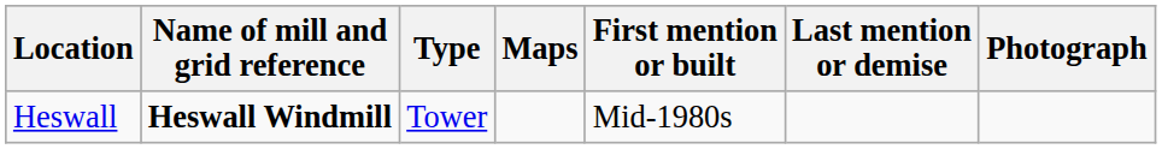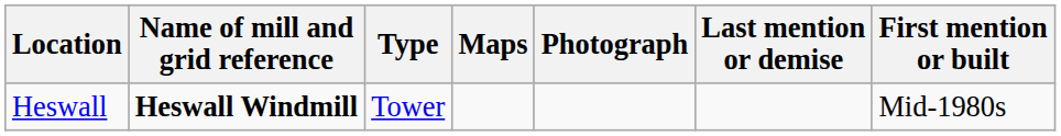columns swapped: First mention or built <-> Photograph
